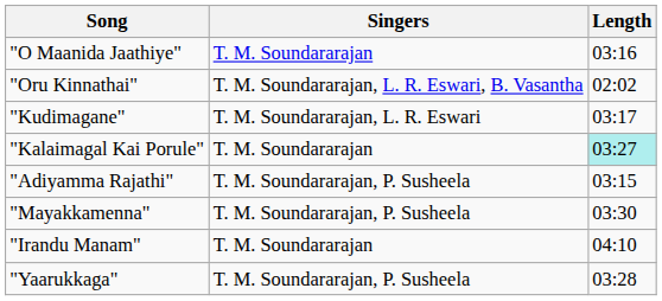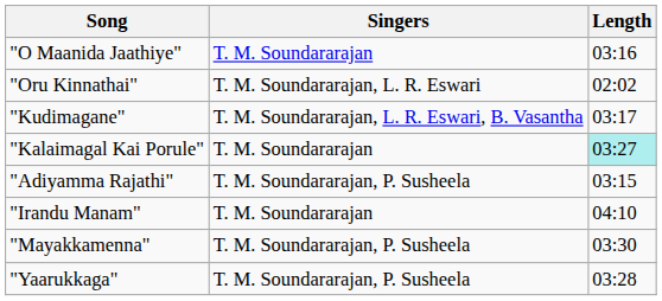"Oru Kinnathai" | Singers: T. M. Soundararajan, L. R. Eswari, B. Vasantha -> T. M. Soundararajan, L. R. Eswari
"Kudimagane" | Singers: T. M. Soundararajan, L. R. Eswari -> T. M. Soundararajan, L. R. Eswari, B. Vasantha
rows swapped: "Mayakkamenna" <-> "Irandu Manam"
